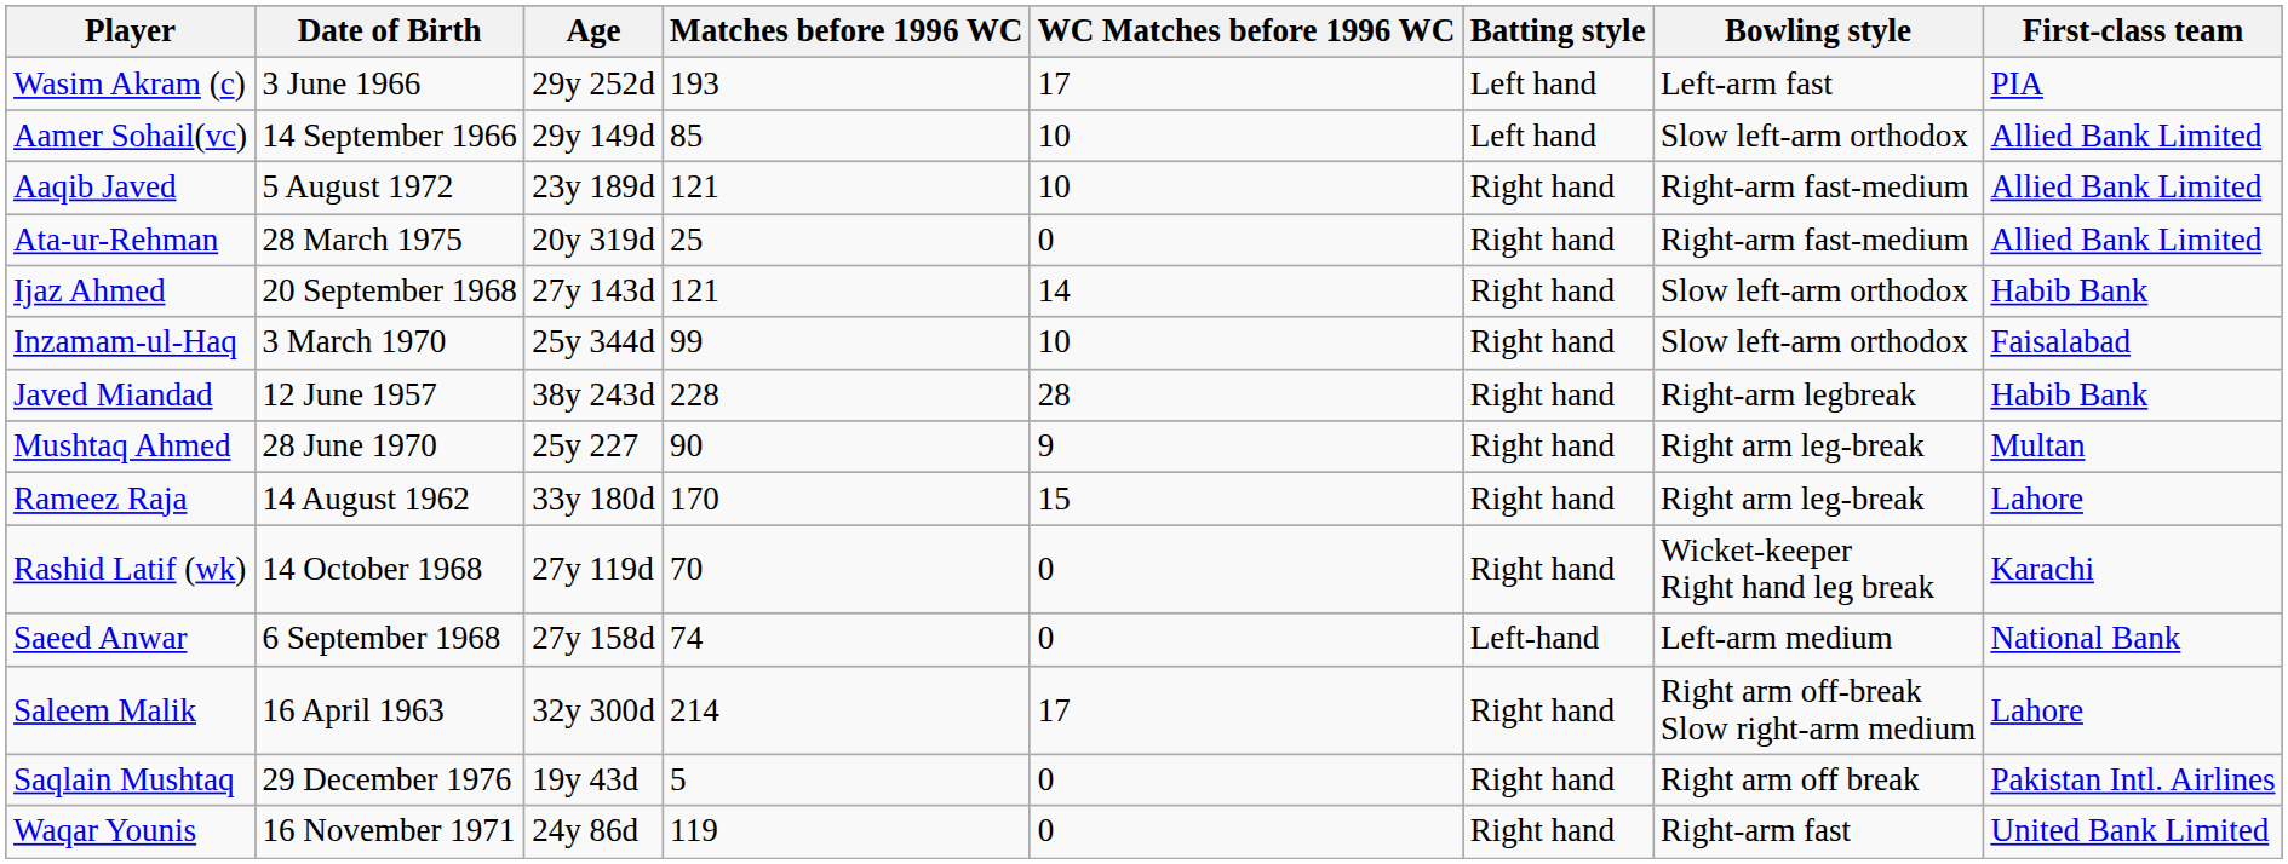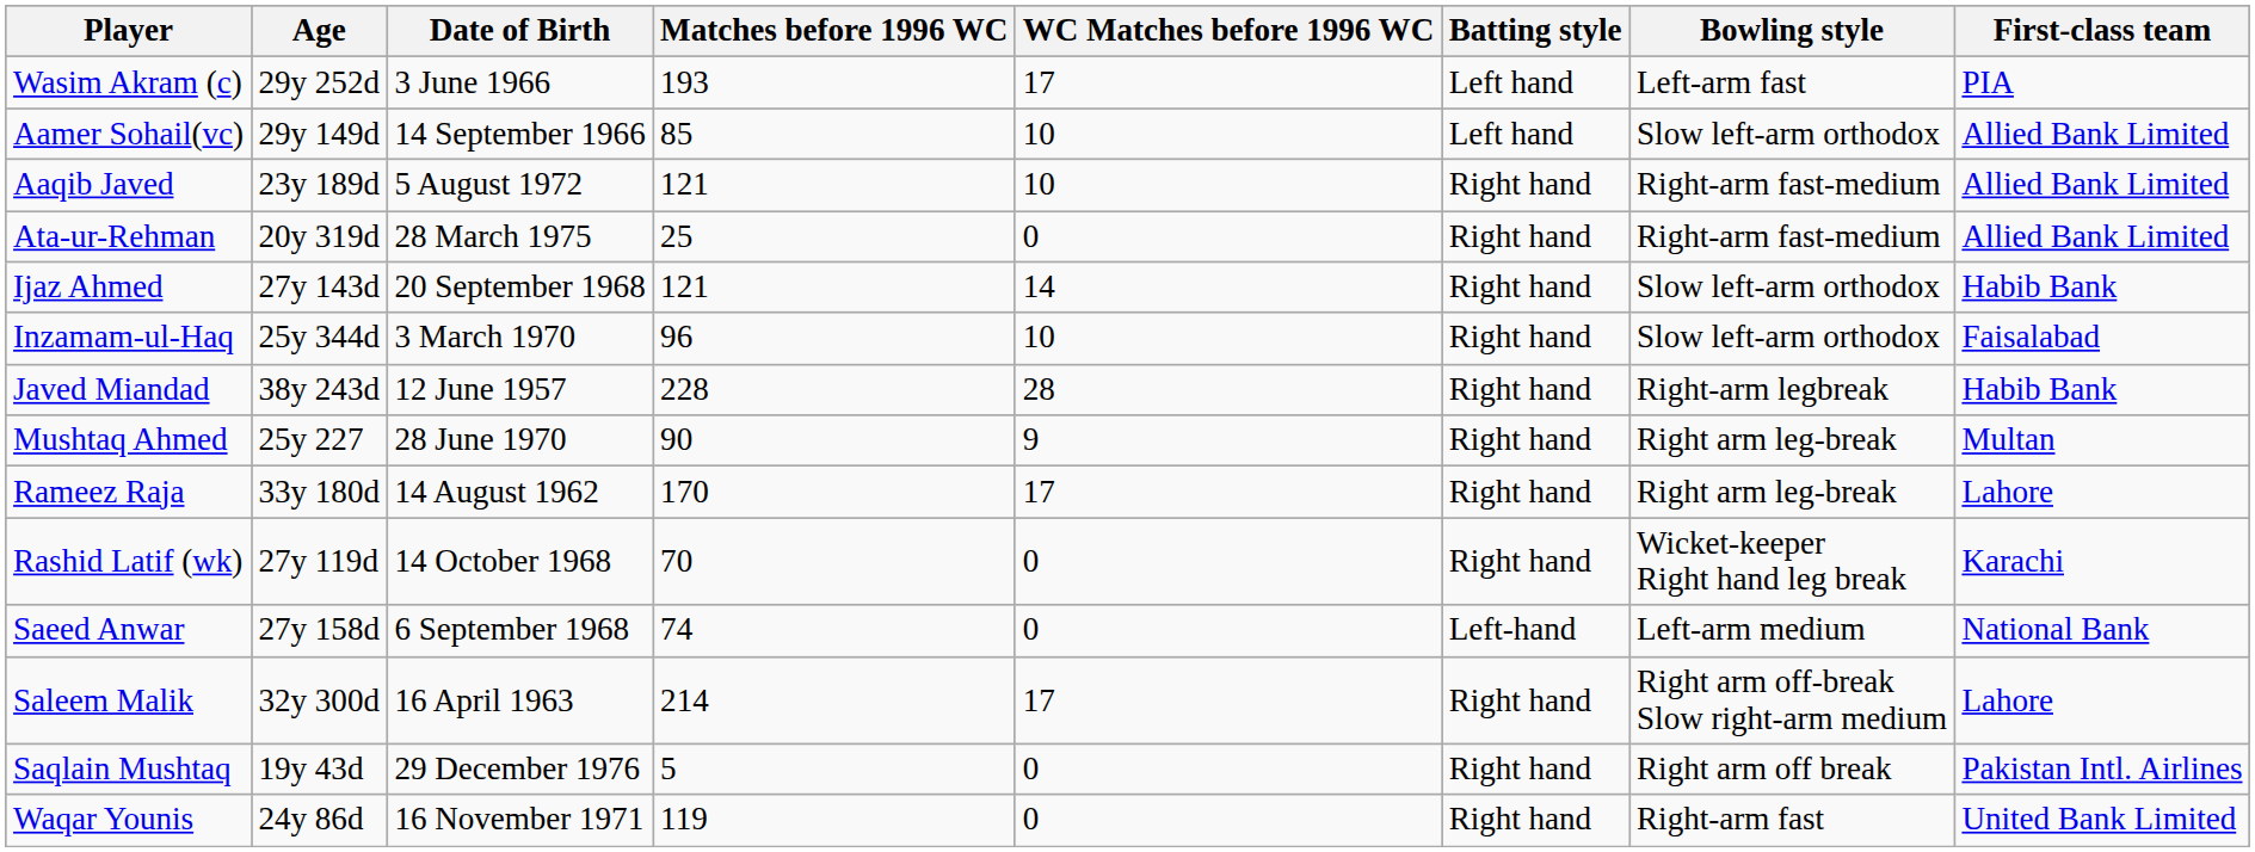columns swapped: Date of Birth <-> Age
Inzamam-ul-Haq | Matches before 1996 WC: 99 -> 96
Rameez Raja | WC Matches before 1996 WC: 15 -> 17
